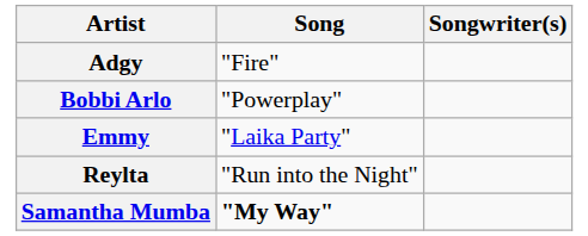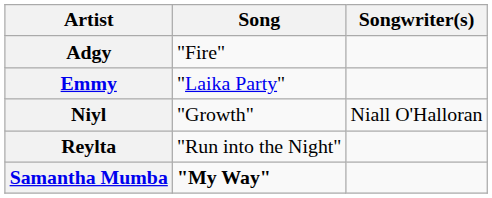- row: Bobbi Arlo | "Powerplay"
+ row: Niyl | "Growth" | Niall O'Halloran
